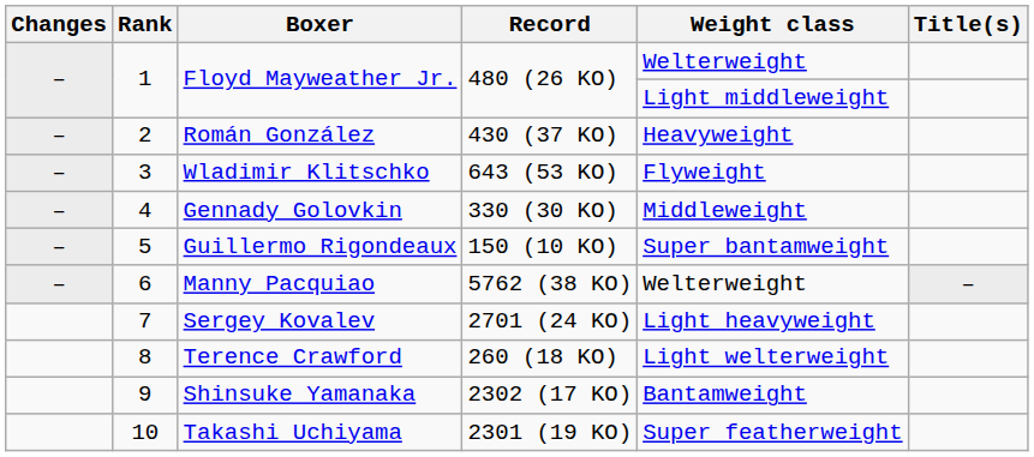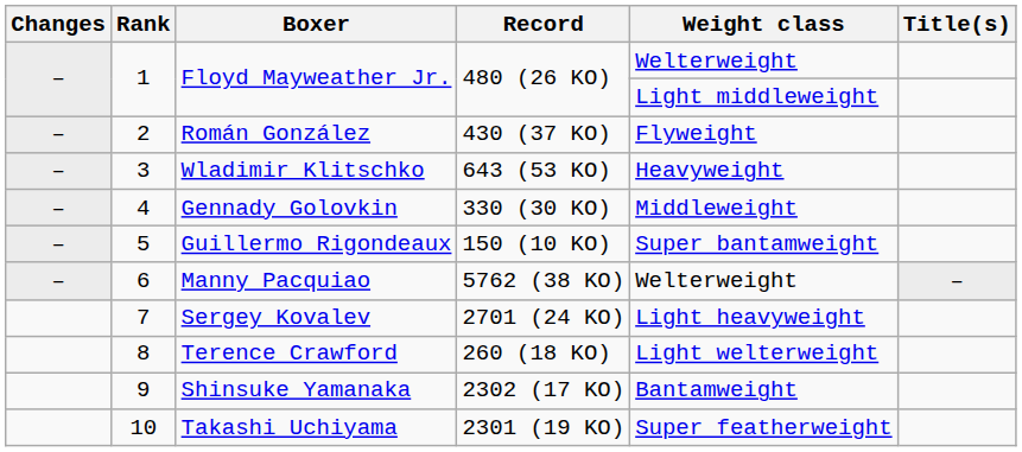Román González | Weight class: Heavyweight -> Flyweight
Wladimir Klitschko | Weight class: Flyweight -> Heavyweight
